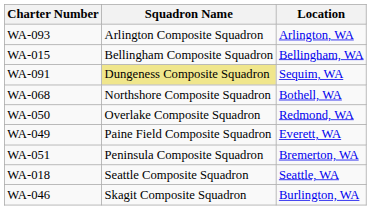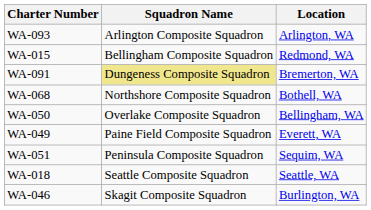WA-015 | Location: Bellingham, WA -> Redmond, WA
WA-091 | Location: Sequim, WA -> Bremerton, WA
WA-050 | Location: Redmond, WA -> Bellingham, WA
WA-051 | Location: Bremerton, WA -> Sequim, WA
